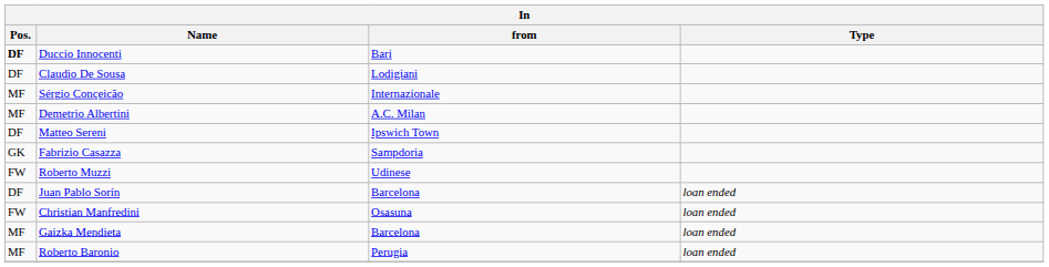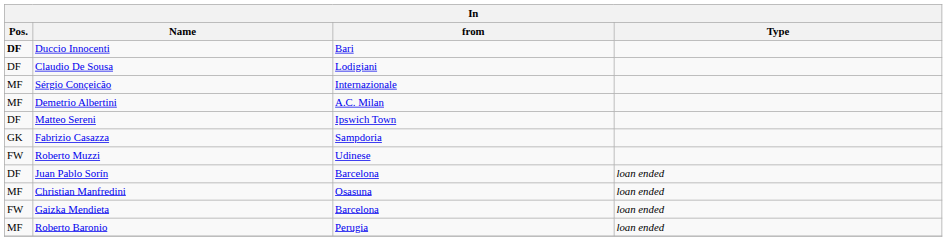Christian Manfredini | Pos.: FW -> MF
Gaizka Mendieta | Pos.: MF -> FW
